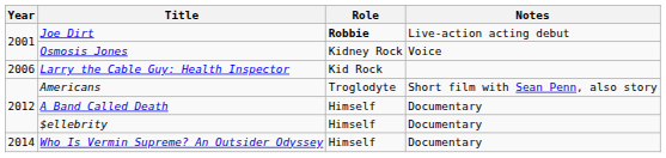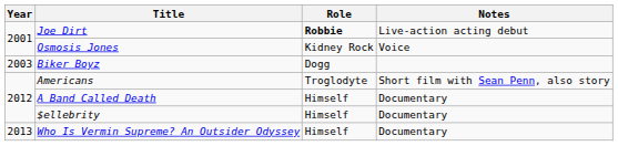+ row: 2003 | Biker Boyz | Dogg
- row: 2006 | Larry the Cable Guy: Health Inspector | Kid Rock
Who Is Vermin Supreme? An Outsider Odyssey | Year: 2014 -> 2013
